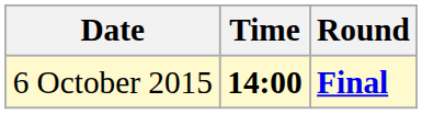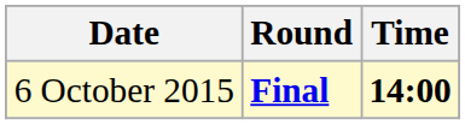columns swapped: Time <-> Round
